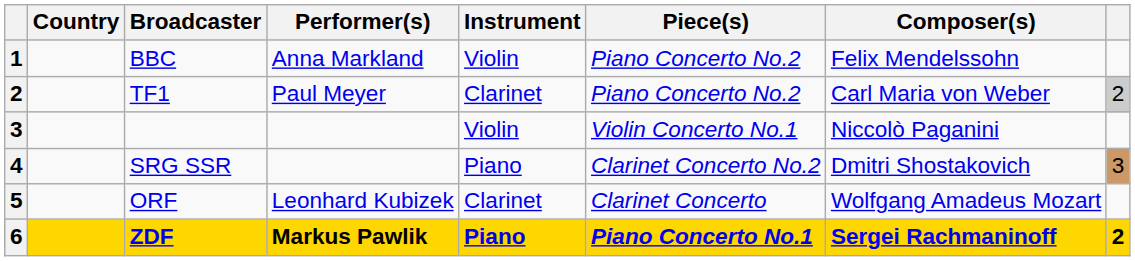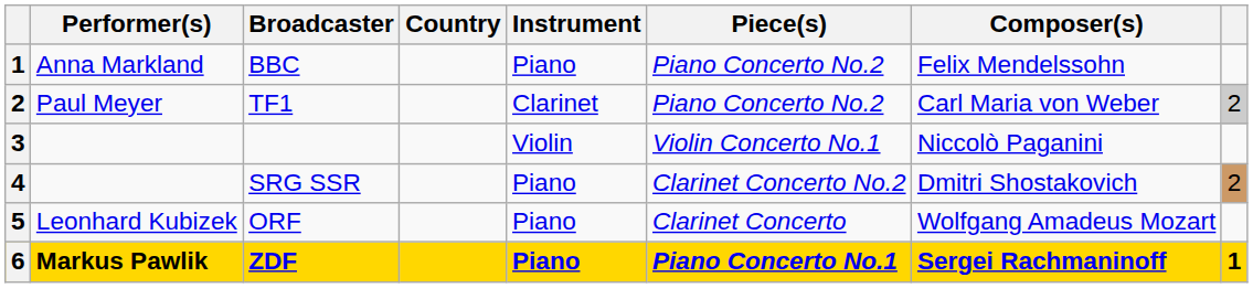columns swapped: Country <-> Performer(s)
BBC | Instrument: Violin -> Piano
SRG SSR | column 8: 3 -> 2
ORF | Instrument: Clarinet -> Piano
ZDF | column 8: 2 -> 1
